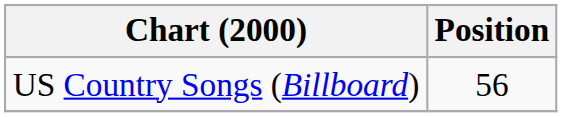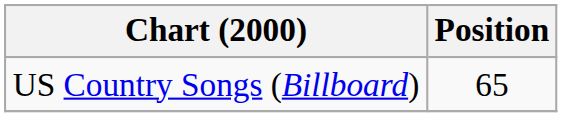US Country Songs (Billboard) | Position: 56 -> 65
